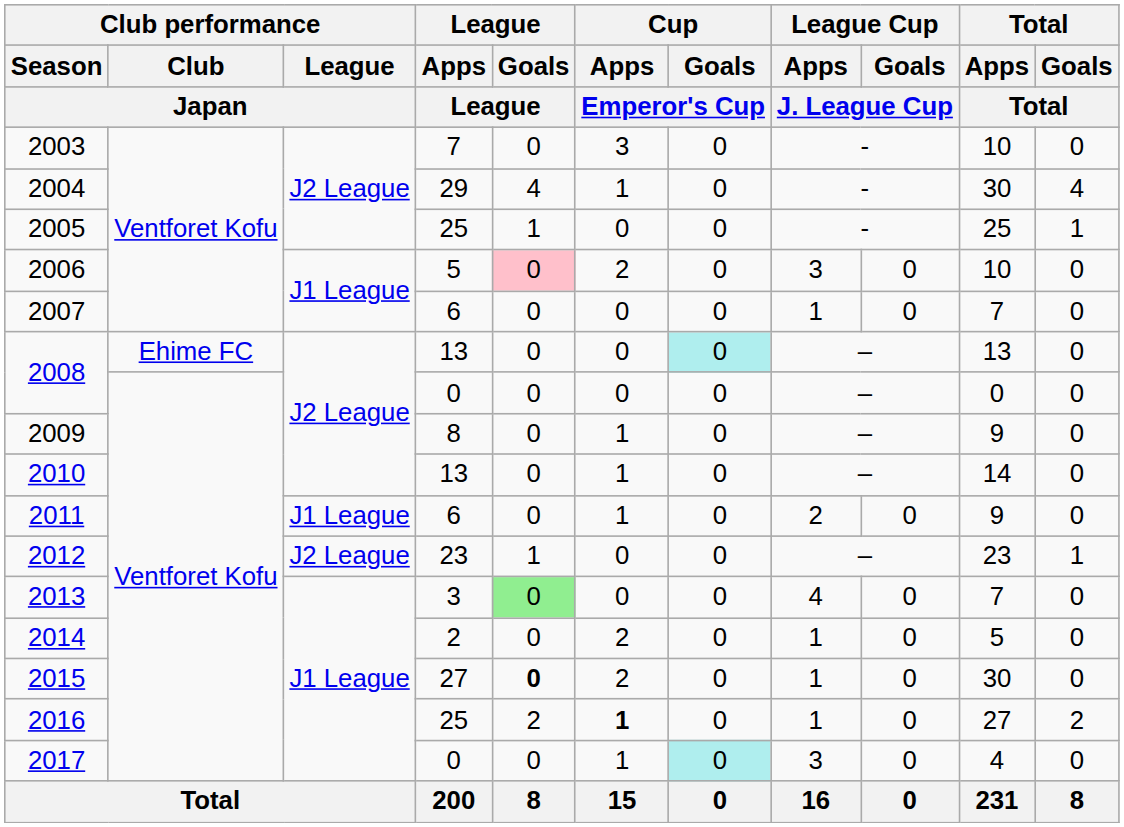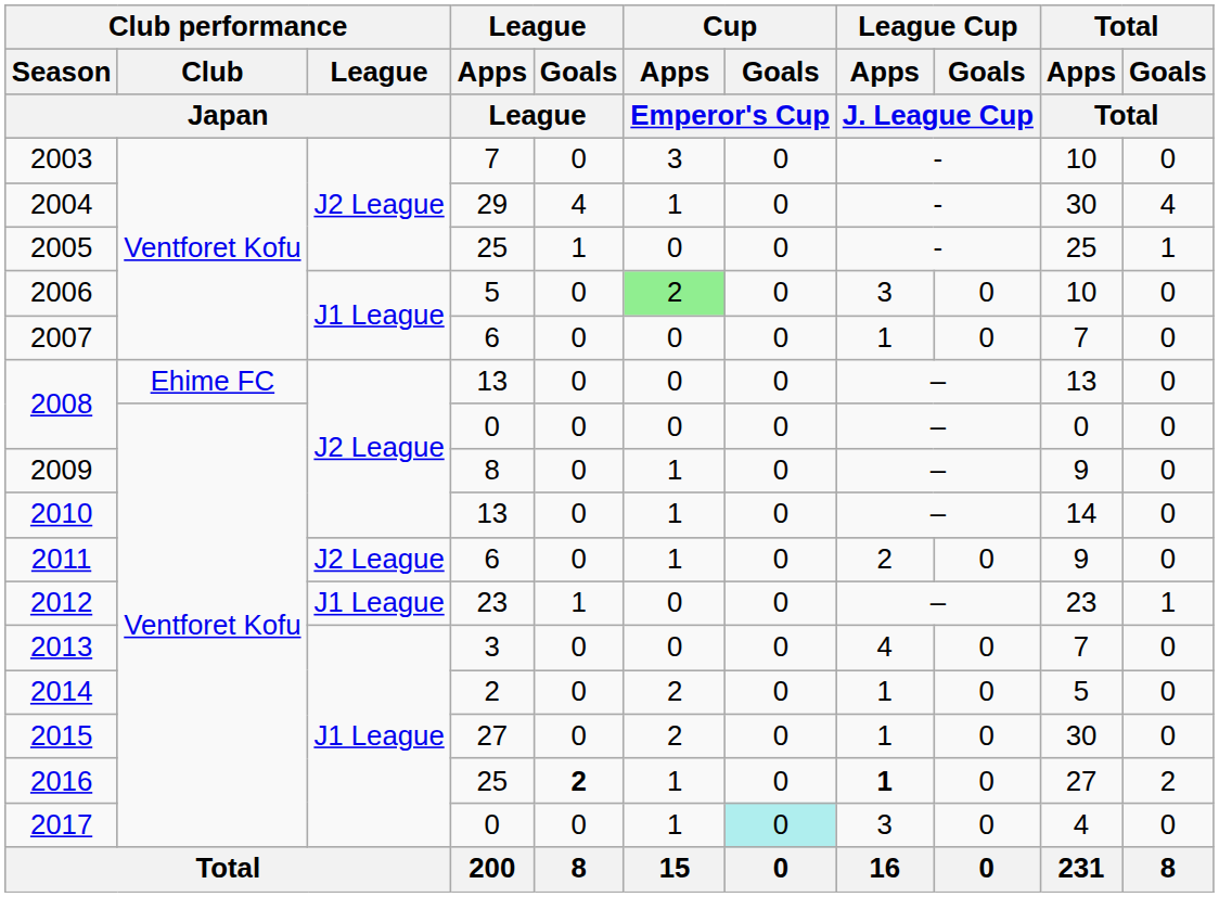2006 | League / Goals / League: pink background -> no background
2006 | Cup / Apps / Emperor's Cup: no background -> lightgreen background
2008 / 13 | Cup / Goals / Emperor's Cup: paleturquoise background -> no background
2011 | Club performance / League / Japan: J1 League -> J2 League
2012 | Club performance / League / Japan: J2 League -> J1 League
2013 | League / Goals / League: lightgreen background -> no background
2015 | League / Goals / League: bold -> normal
2016 | League / Goals / League: normal -> bold
2016 | Cup / Apps / Emperor's Cup: bold -> normal
2016 | League Cup / Apps / J. League Cup: normal -> bold
